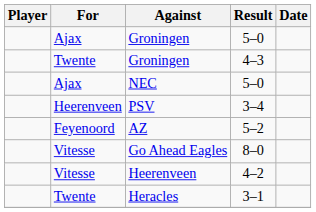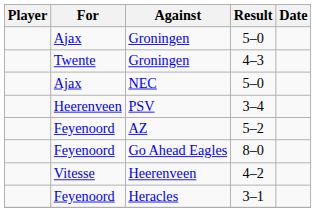Go Ahead Eagles | For: Vitesse -> Feyenoord
Heracles | For: Twente -> Feyenoord
